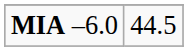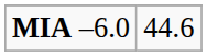MIA –6.0 | column 2: 44.5 -> 44.6
